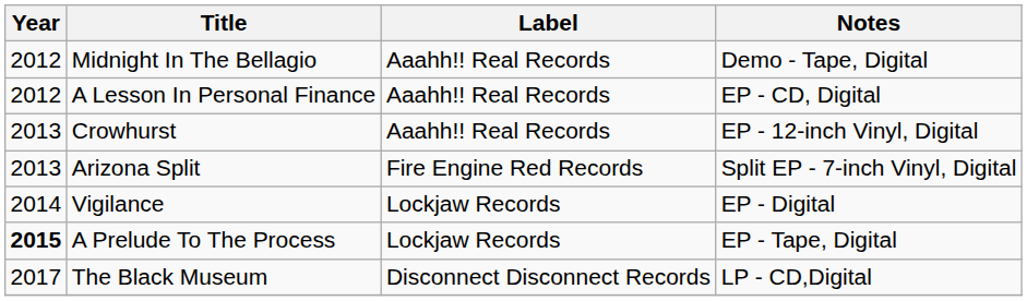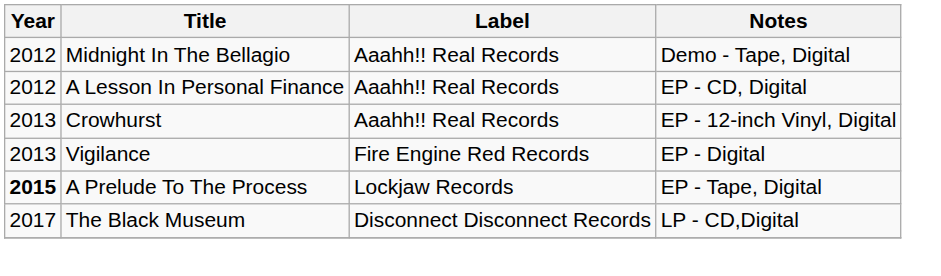- row: 2013 | Arizona Split | Fire Engine Red Records | Split EP - 7-inch Vinyl, Digital
Vigilance | Year: 2014 -> 2013
Vigilance | Label: Lockjaw Records -> Fire Engine Red Records
